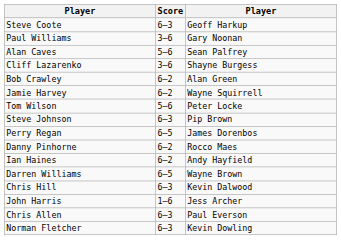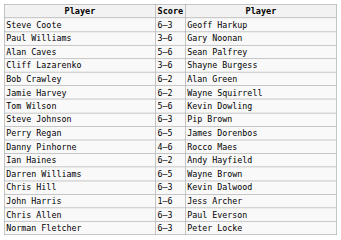Tom Wilson | column 3: Peter Locke -> Kevin Dowling
Danny Pinhorne | Score: 6–2 -> 4–6
Norman Fletcher | column 3: Kevin Dowling -> Peter Locke
